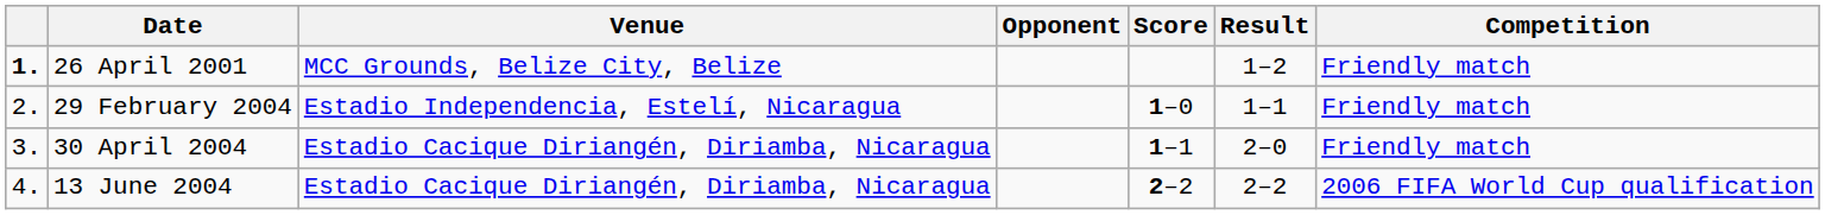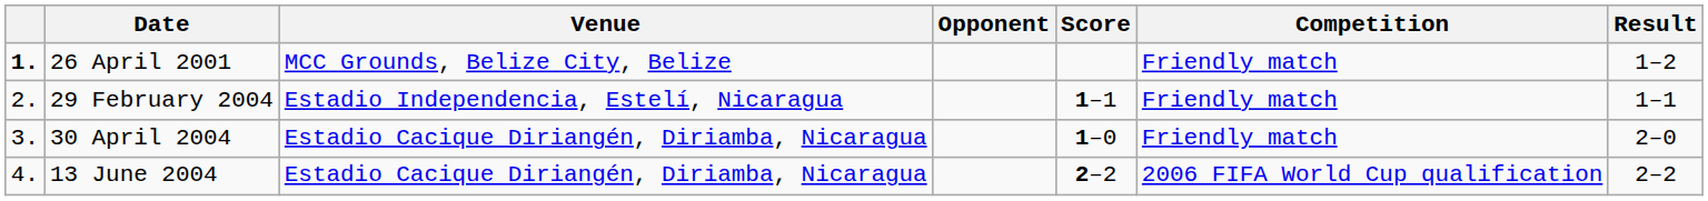columns swapped: Result <-> Competition
29 February 2004 | Score: 1–0 -> 1–1
30 April 2004 | Score: 1–1 -> 1–0
